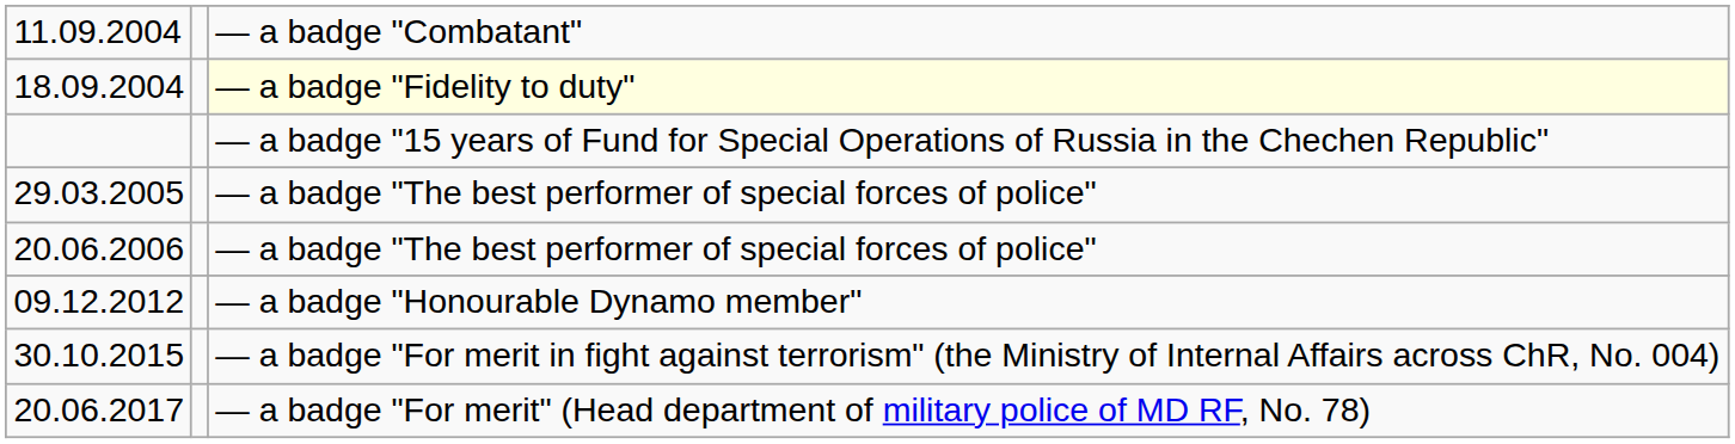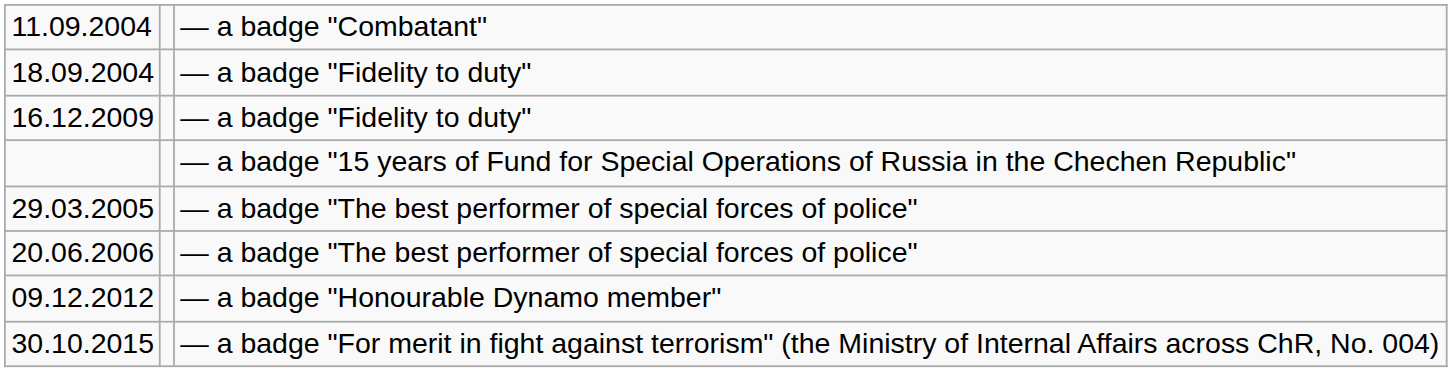18.09.2004 | column 3: lightyellow background -> no background
+ row: 16.12.2009 | — a badge "Fidelity to duty"
- row: 20.06.2017 | — a badge "For merit" (Head department of military police of MD RF, No. 78)
